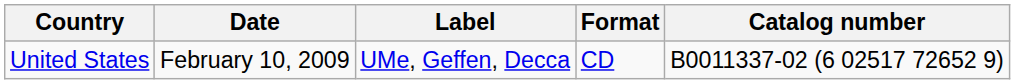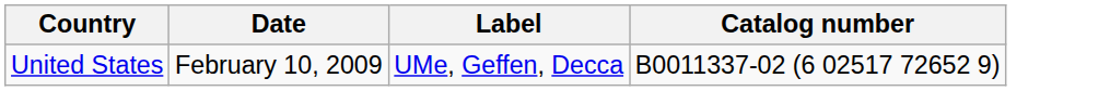- column: Format | CD
